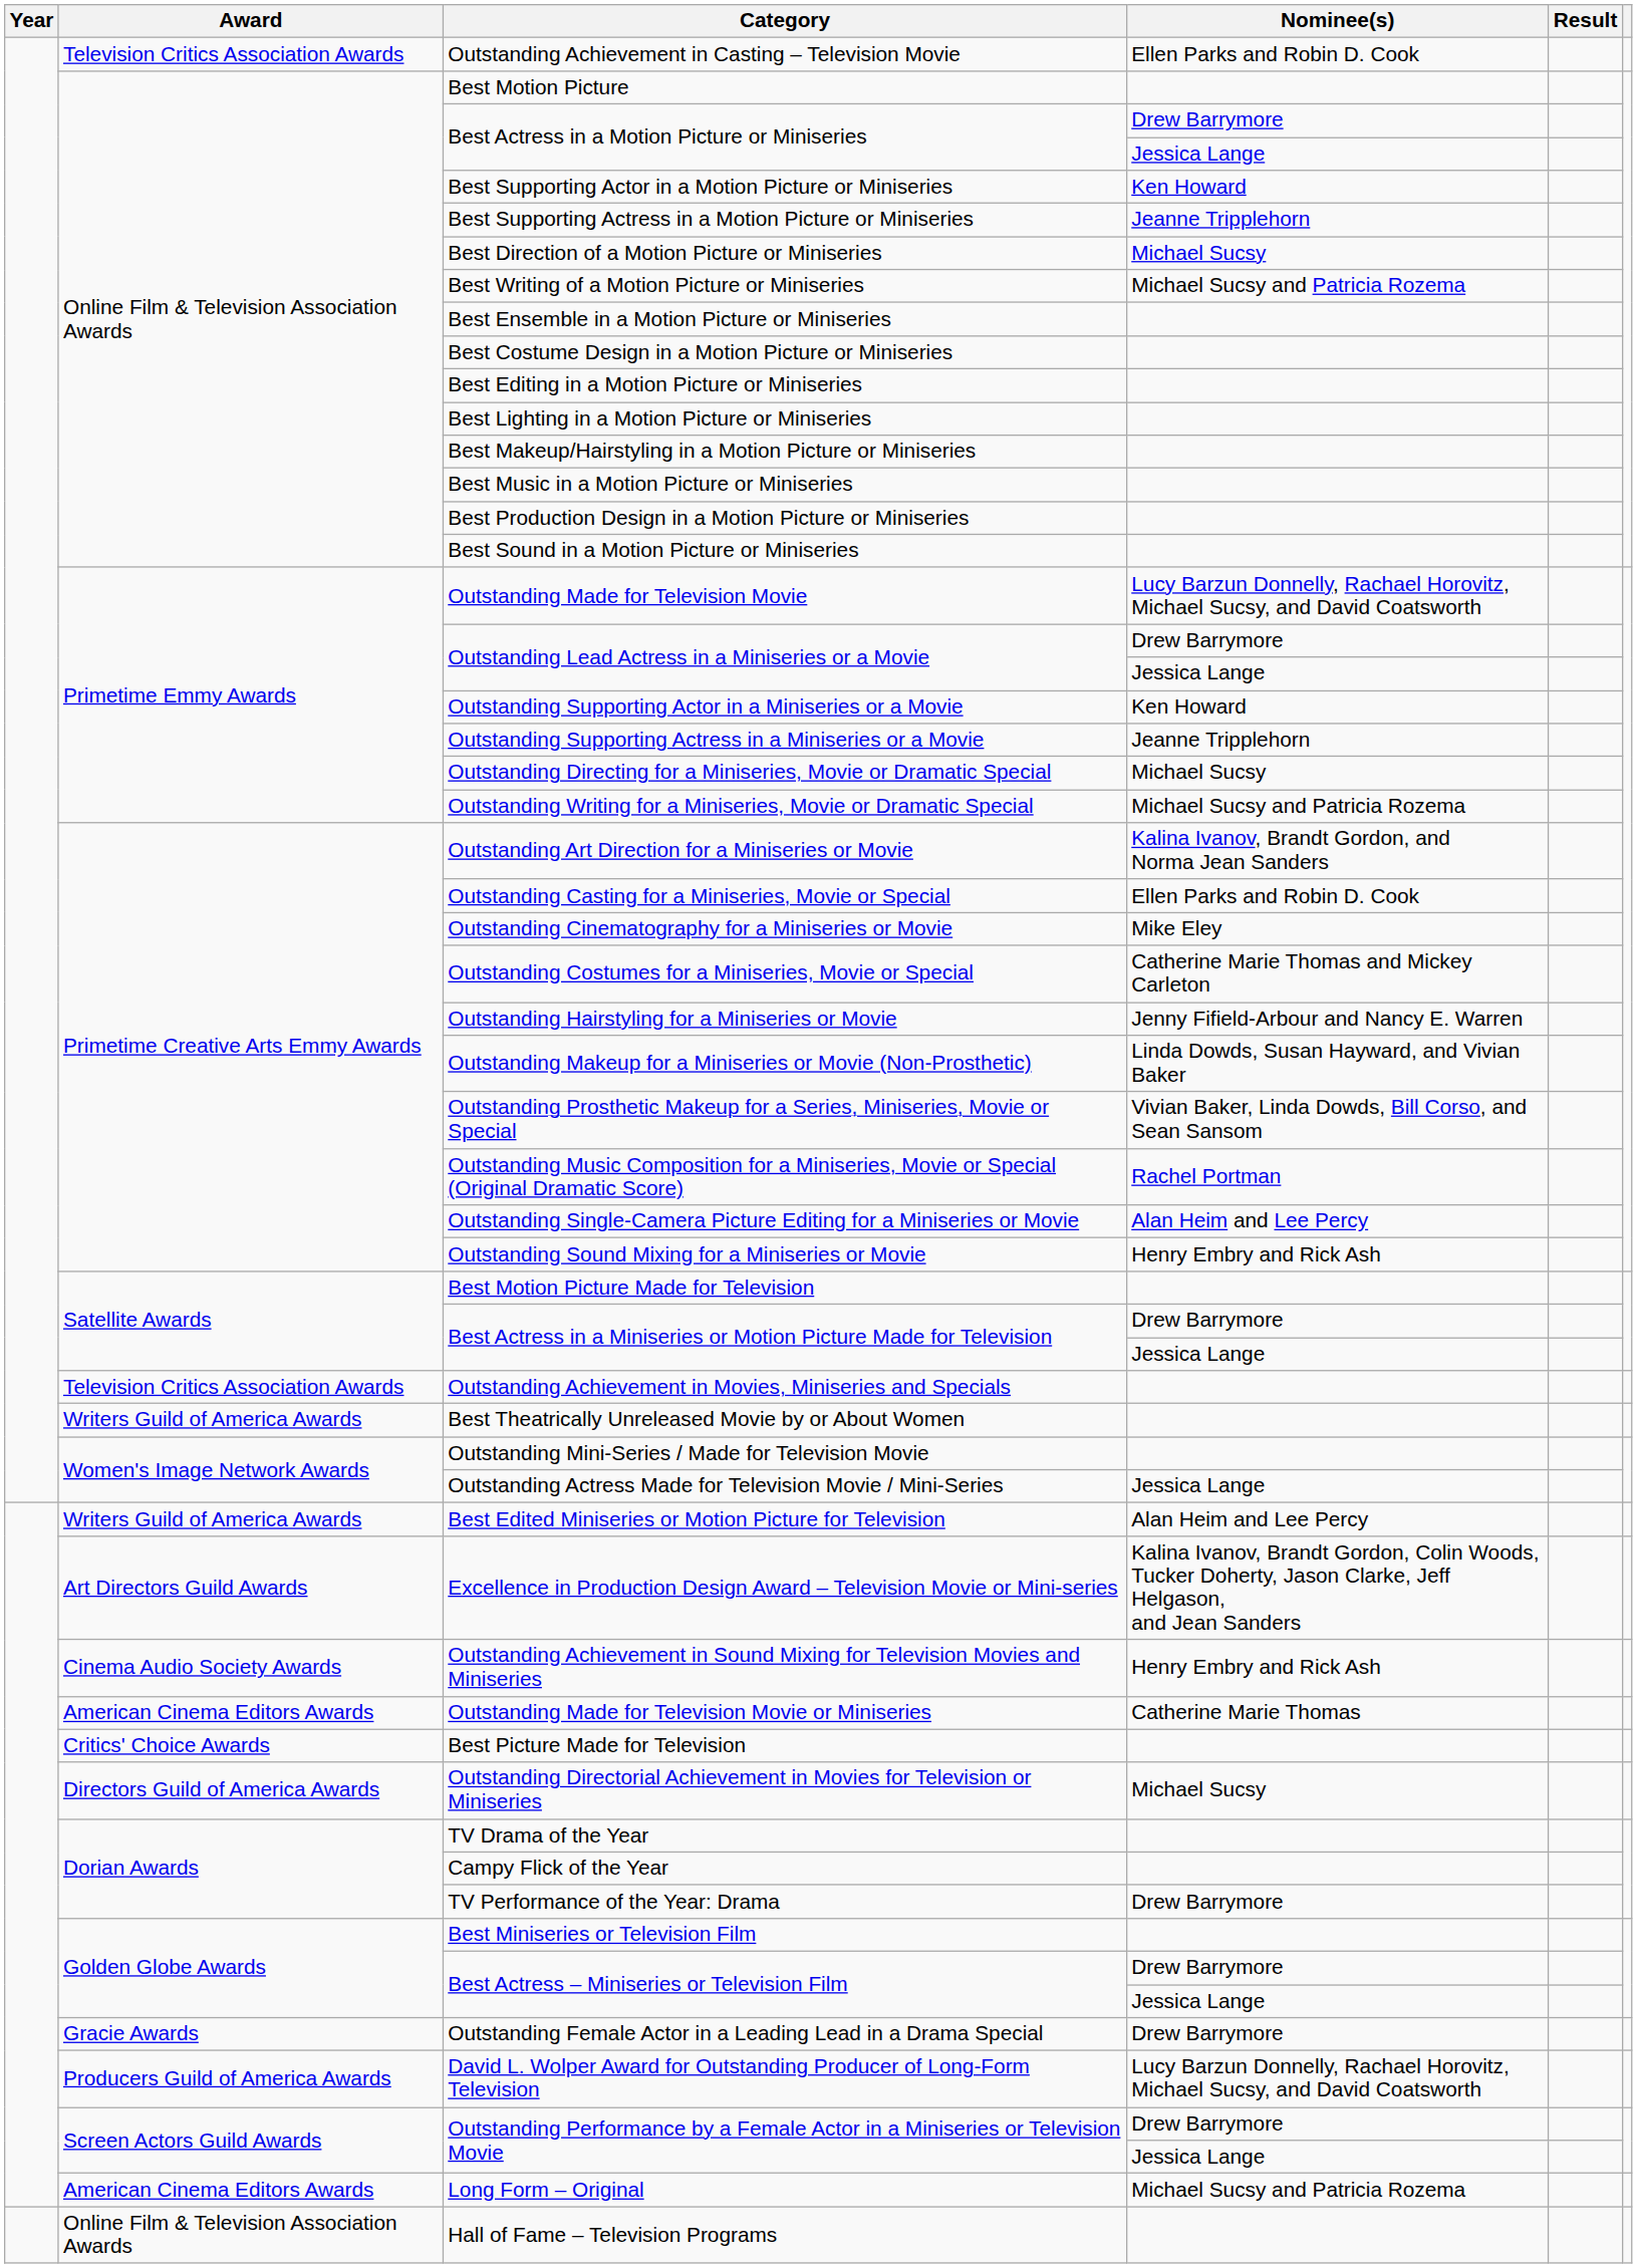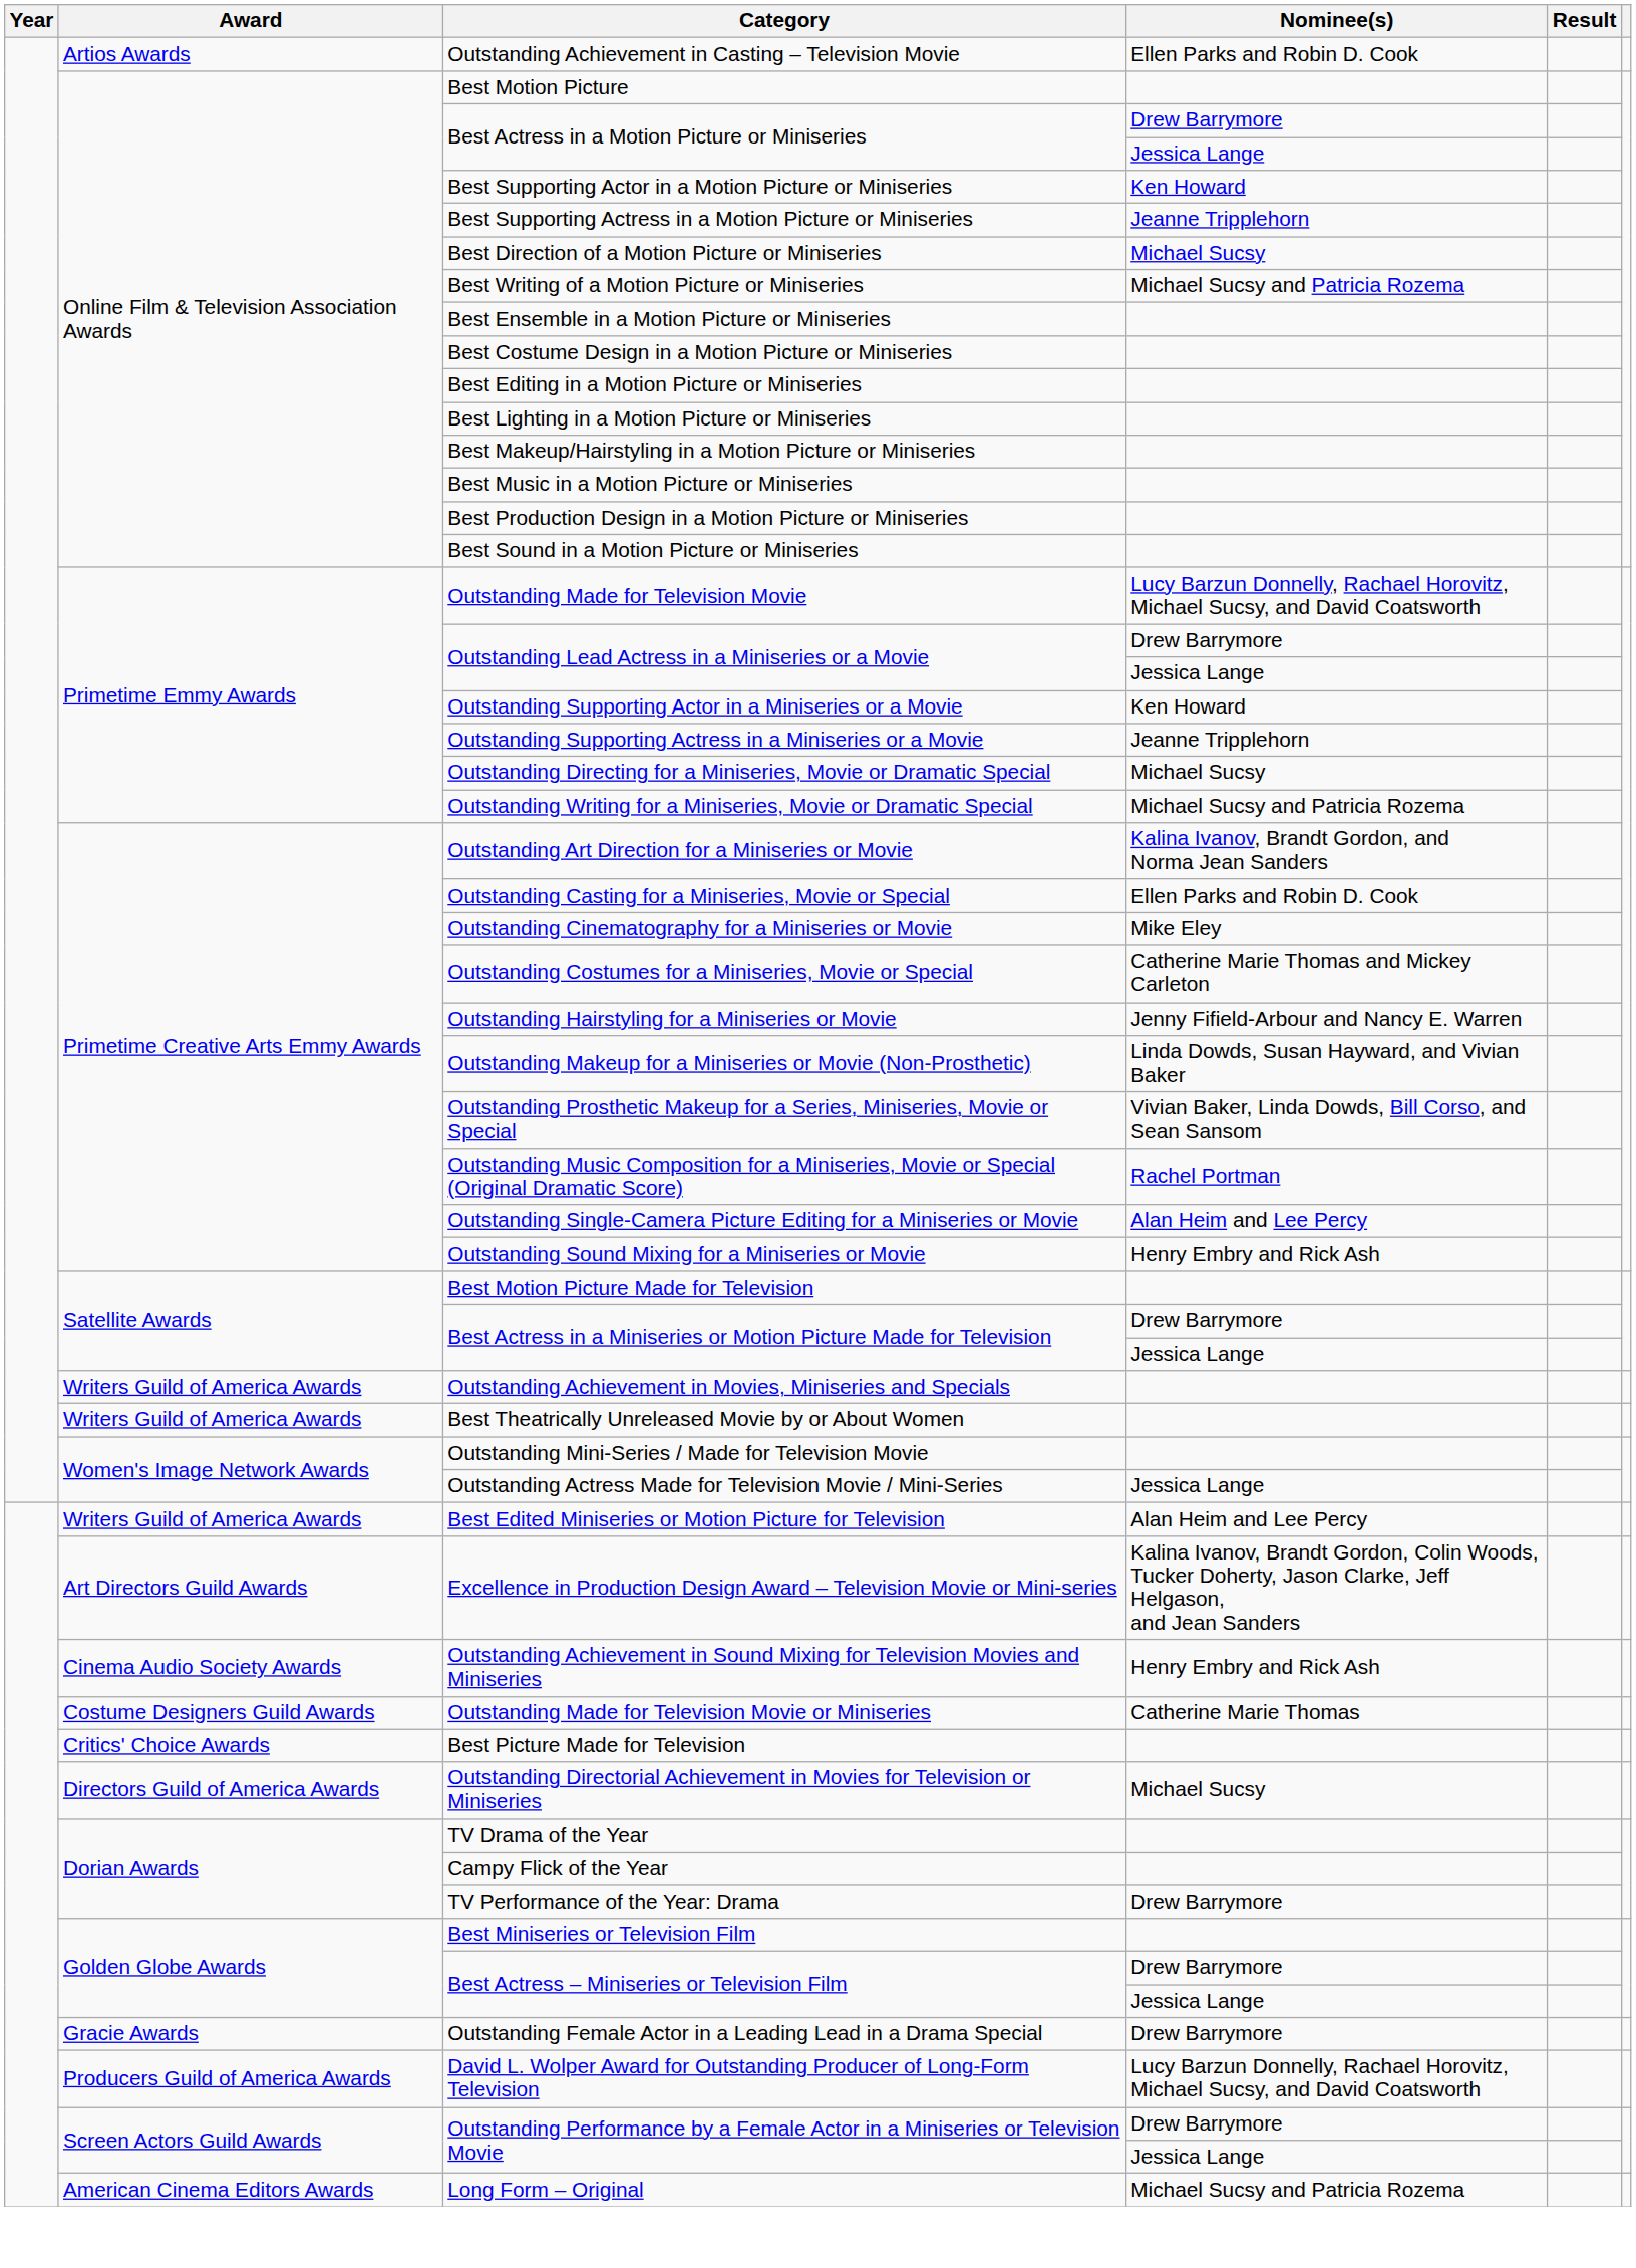Outstanding Achievement in Casting – Television Movie | Award: Television Critics Association Awards -> Artios Awards
Outstanding Achievement in Movies, Miniseries and Specials | Award: Television Critics Association Awards -> Writers Guild of America Awards
Outstanding Made for Television Movie or Miniseries | Award: American Cinema Editors Awards -> Costume Designers Guild Awards
- row: Online Film & Television Association Awards | Hall of Fame – Television Programs
